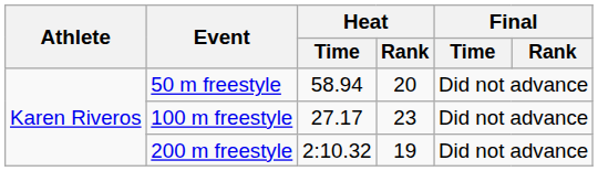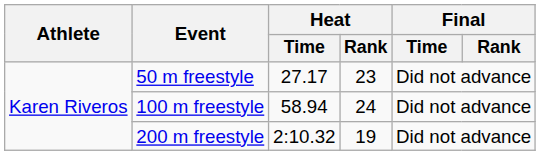50 m freestyle | Heat / Time: 58.94 -> 27.17
50 m freestyle | Heat / Rank: 20 -> 23
100 m freestyle | Heat / Time: 27.17 -> 58.94
100 m freestyle | Heat / Rank: 23 -> 24
